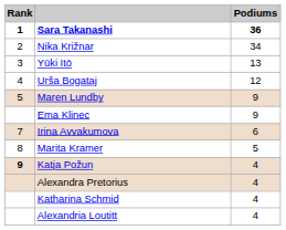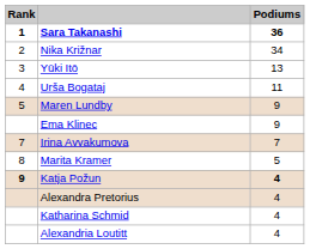Urša Bogataj | Podiums: 12 -> 11
Irina Avvakumova | Podiums: 6 -> 7
Katja Požun | Podiums: normal -> bold
